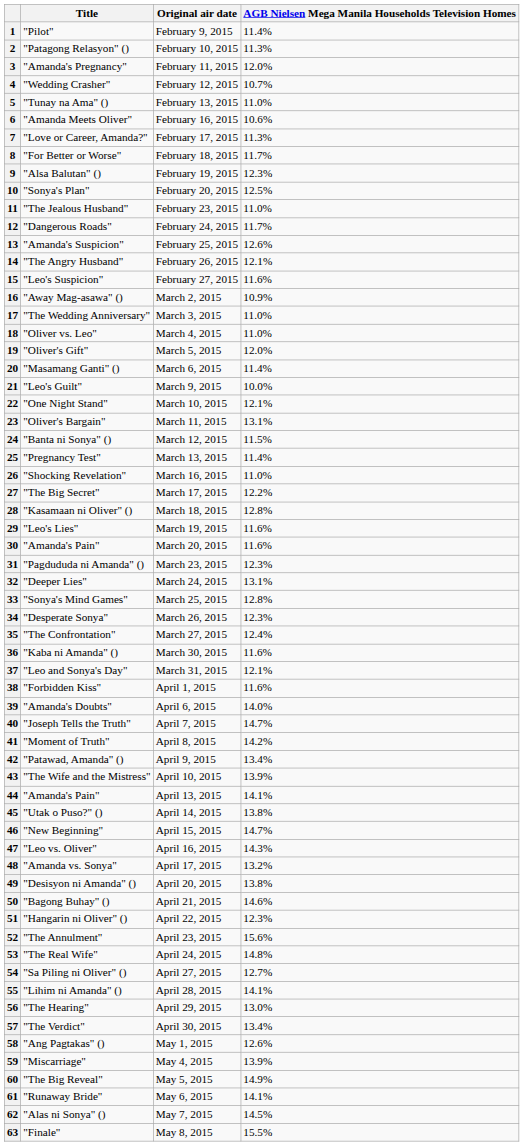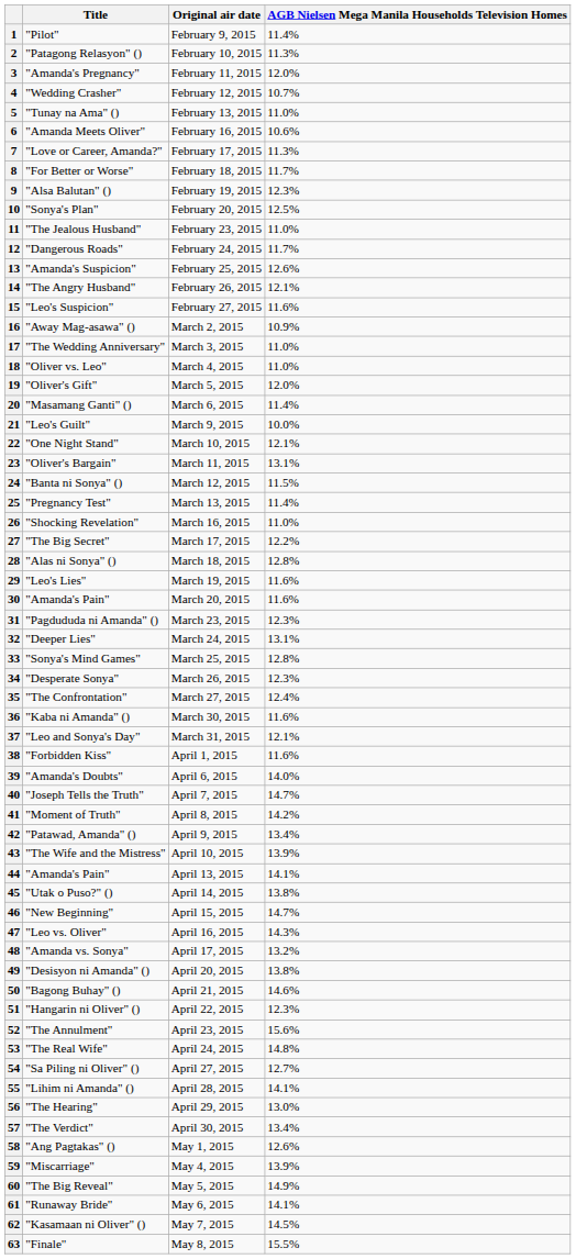28 | Title: "Kasamaan ni Oliver" () -> "Alas ni Sonya" ()
62 | Title: "Alas ni Sonya" () -> "Kasamaan ni Oliver" ()
